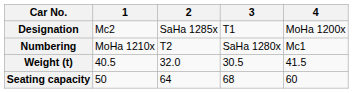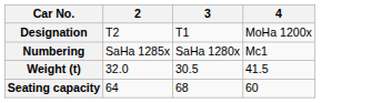- column: 1 | Mc2 | MoHa 1210x | 40.5 | 50
Designation | 2: SaHa 1285x -> T2
Numbering | 2: T2 -> SaHa 1285x
